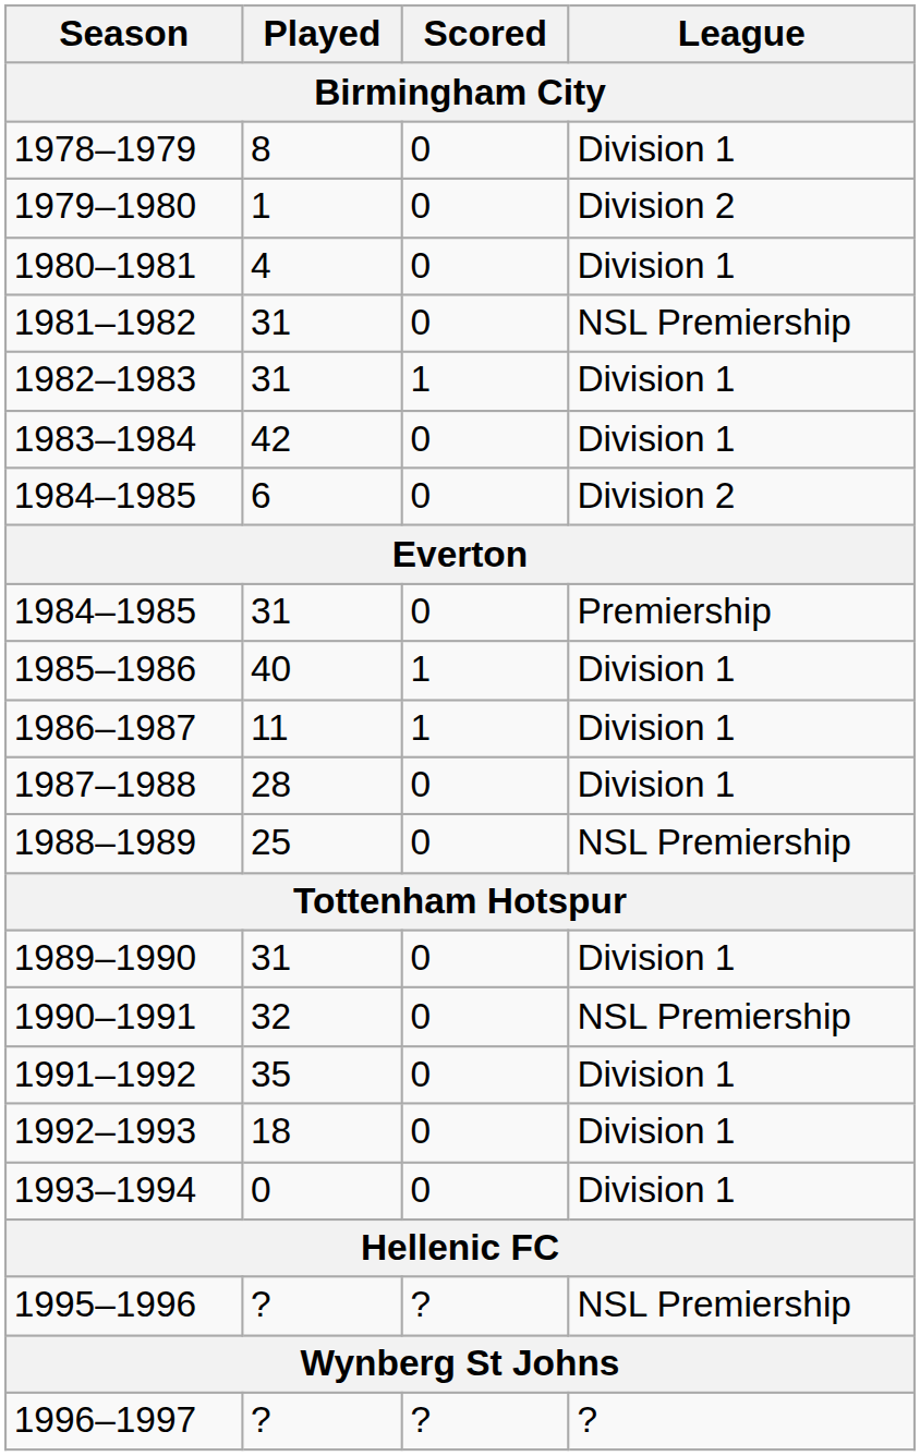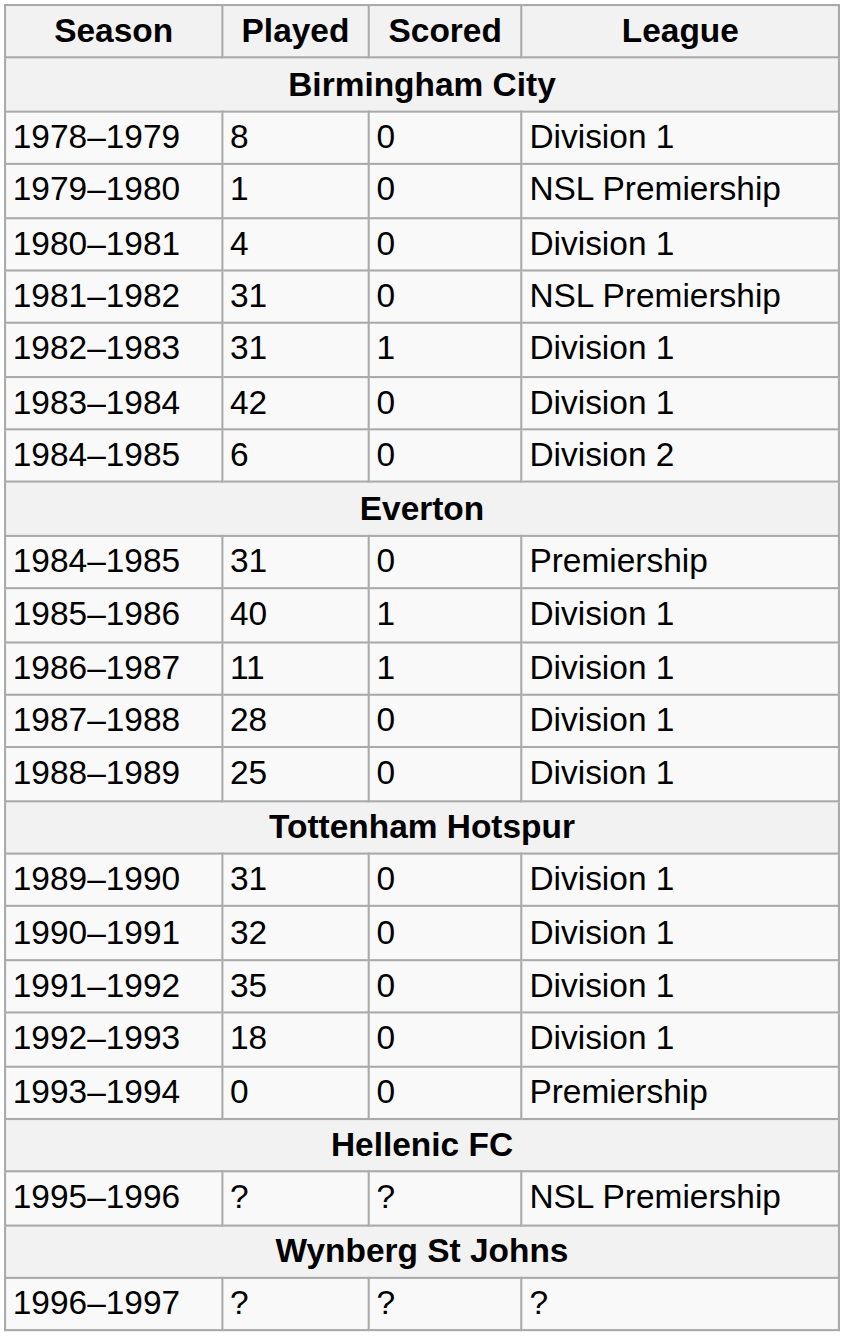1979–1980 | League: Division 2 -> NSL Premiership
1988–1989 | League: NSL Premiership -> Division 1
1990–1991 | League: NSL Premiership -> Division 1
1993–1994 | League: Division 1 -> Premiership
